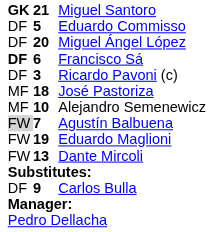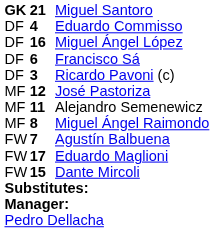Eduardo Commisso | column 2: 5 -> 4
Miguel Ángel López | column 2: 20 -> 16
Francisco Sá | column 1: bold -> normal
José Pastoriza | column 2: 18 -> 12
Alejandro Semenewicz | column 2: 10 -> 11
+ row: MF | 8 | Miguel Ángel Raimondo
Agustín Balbuena | column 1: lightgrey background -> no background
Eduardo Maglioni | column 2: 19 -> 17
Dante Mircoli | column 2: 13 -> 15
- row: DF | 9 | Carlos Bulla
